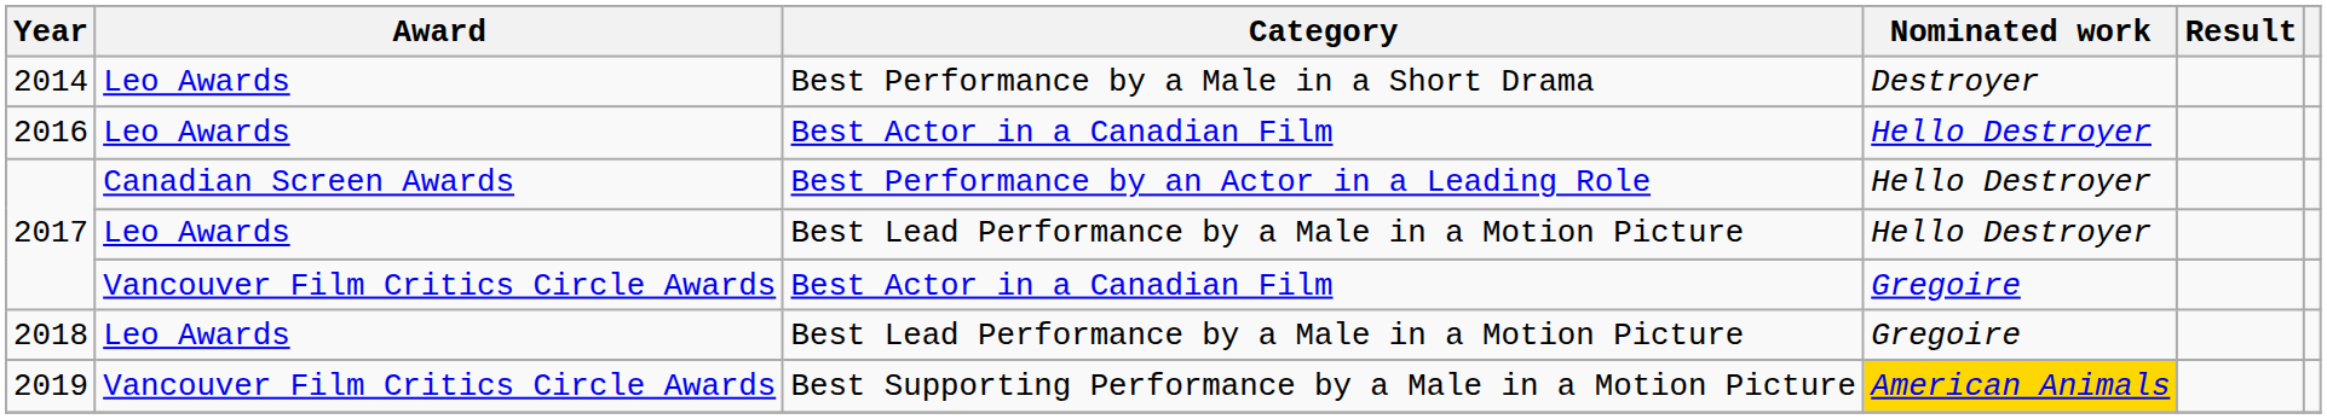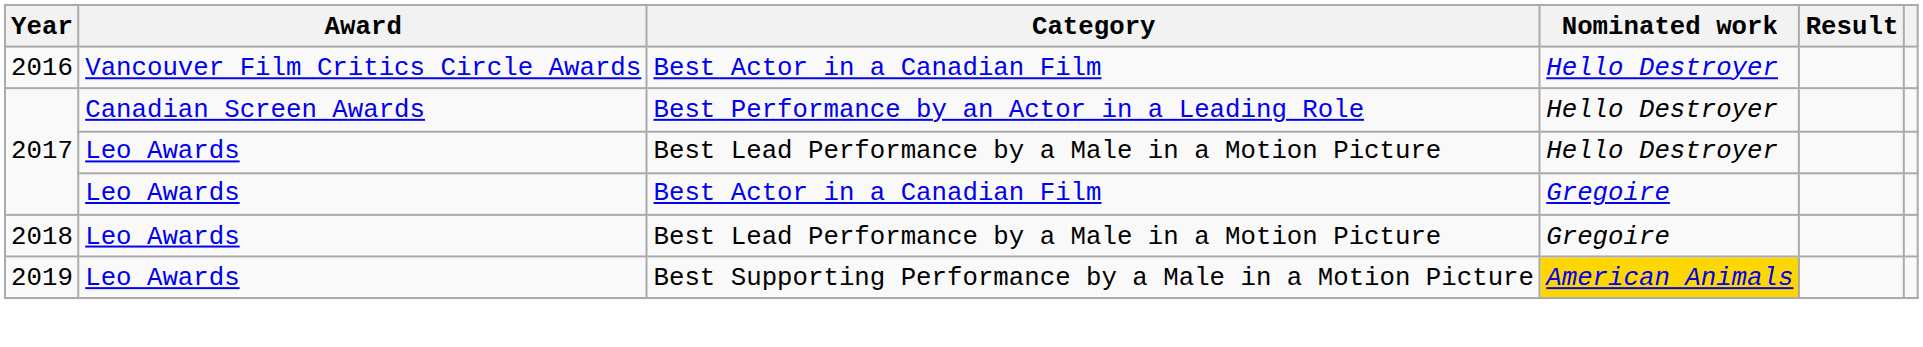- row: 2014 | Leo Awards | Best Performance by a Male in a Short Drama | Destroyer
2016 | Award: Leo Awards -> Vancouver Film Critics Circle Awards
2017 / Best Actor in a Canadian Film | Award: Vancouver Film Critics Circle Awards -> Leo Awards
2019 | Award: Vancouver Film Critics Circle Awards -> Leo Awards
